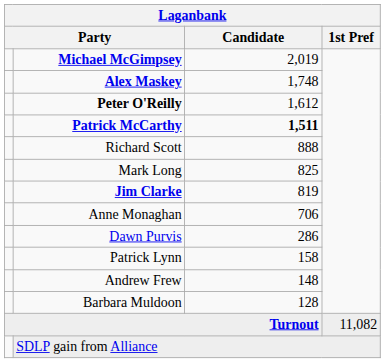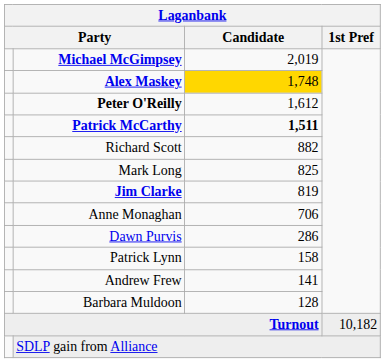Alex Maskey | Candidate: no background -> gold background
Richard Scott | Candidate: 888 -> 882
Andrew Frew | Candidate: 148 -> 141
Turnout | 1st Pref: 11,082 -> 10,182
